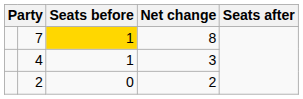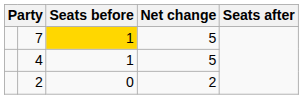7 | Net change: 8 -> 5
4 | Net change: 3 -> 5
